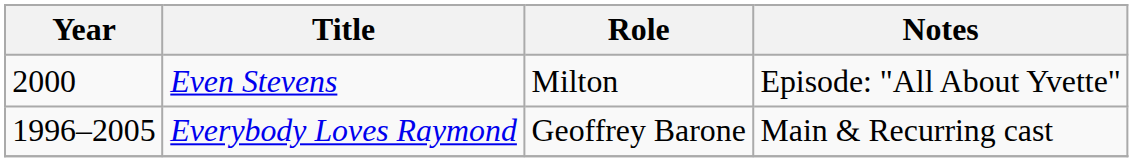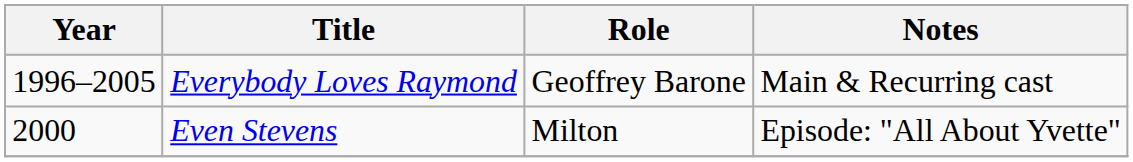rows swapped: Everybody Loves Raymond <-> Even Stevens
